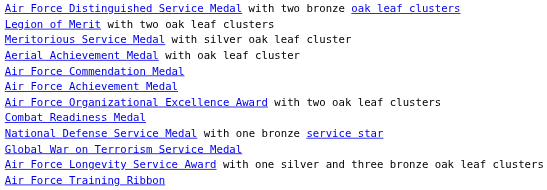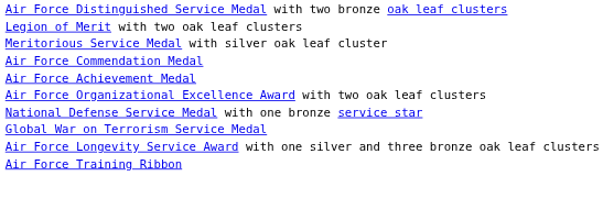- row: Aerial Achievement Medal with oak leaf cluster
- row: Combat Readiness Medal
